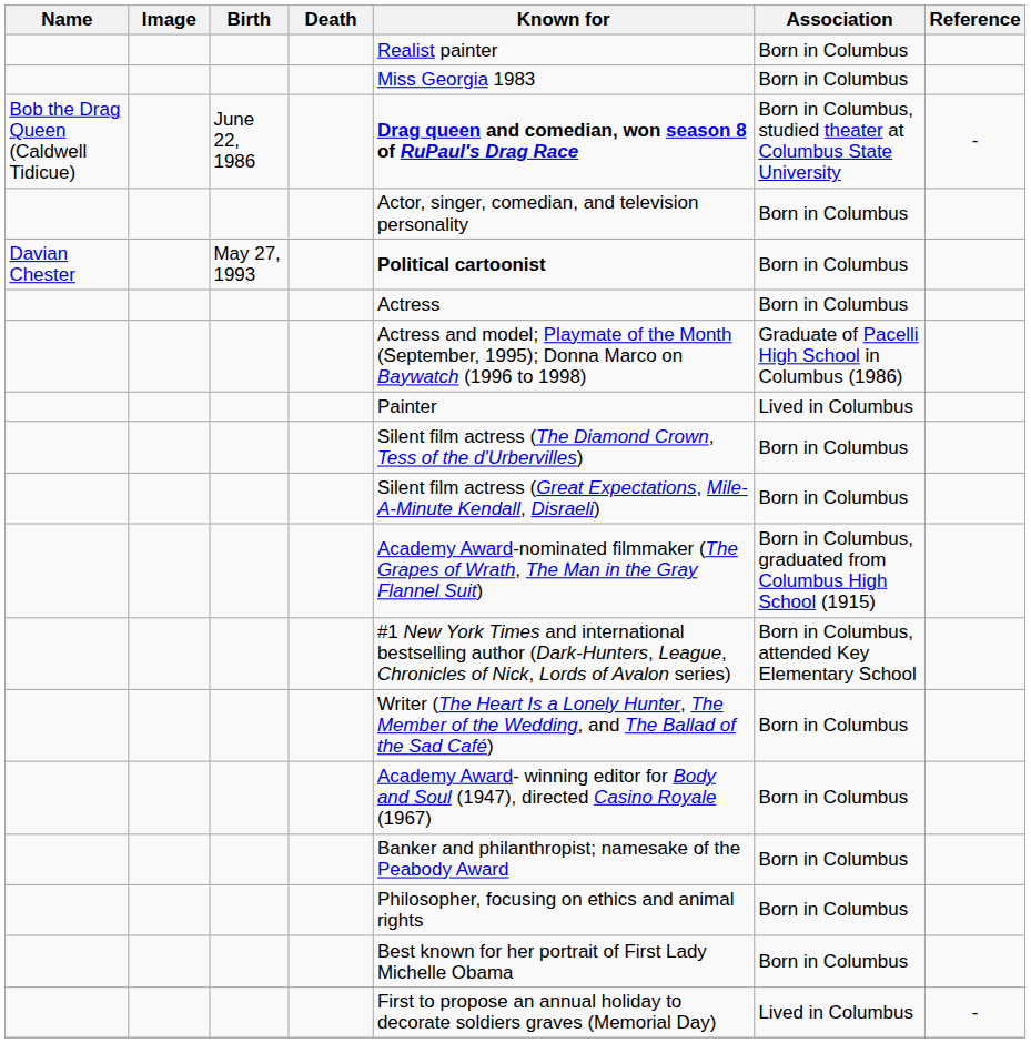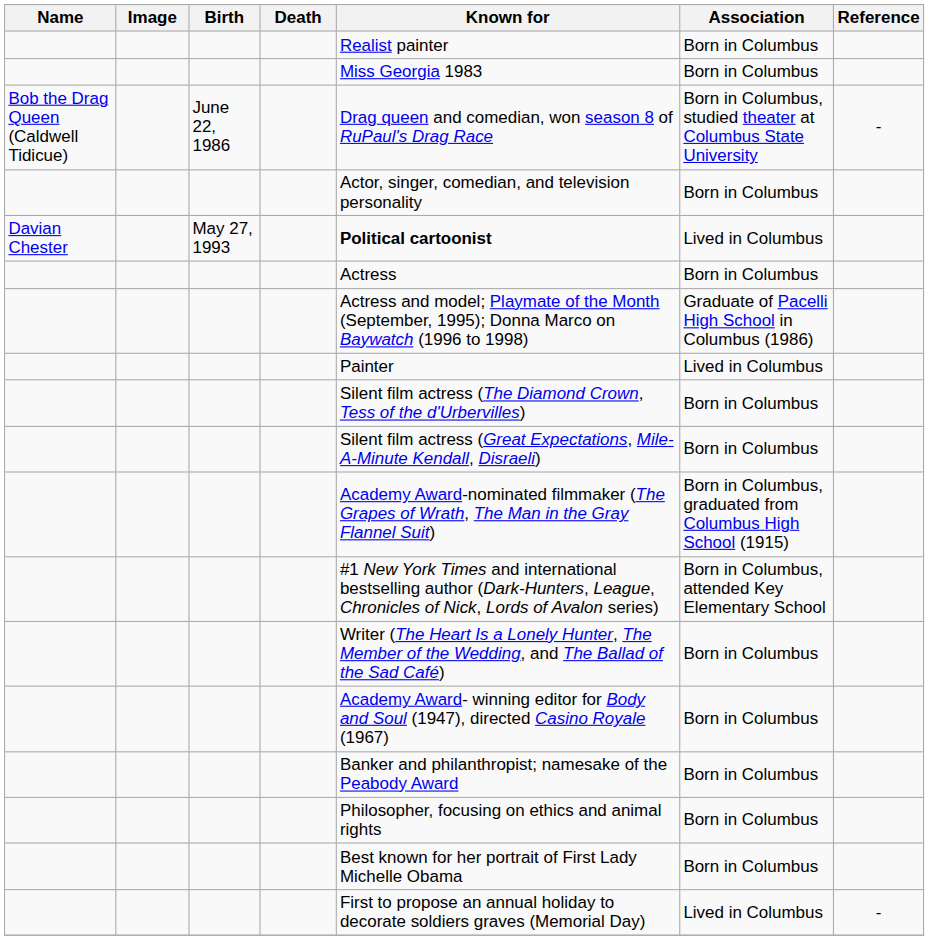Bob the Drag Queen (Caldwell Tidicue) | Known for: bold -> normal
Davian Chester | Association: Born in Columbus -> Lived in Columbus
